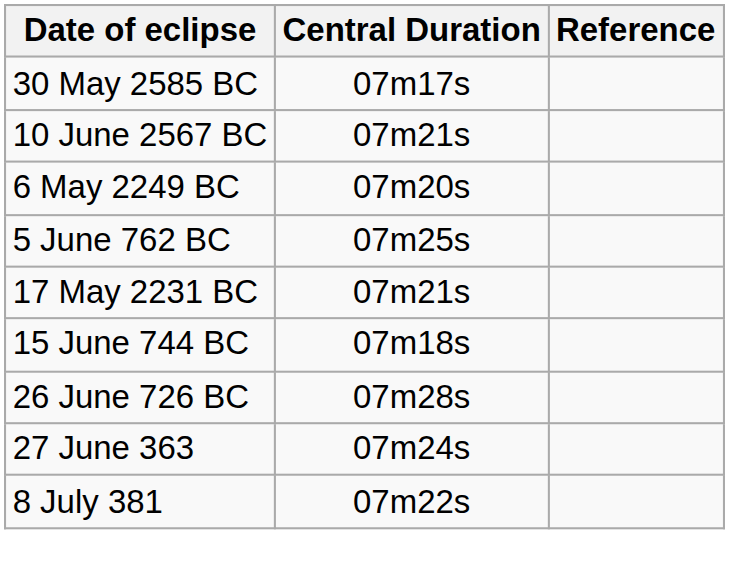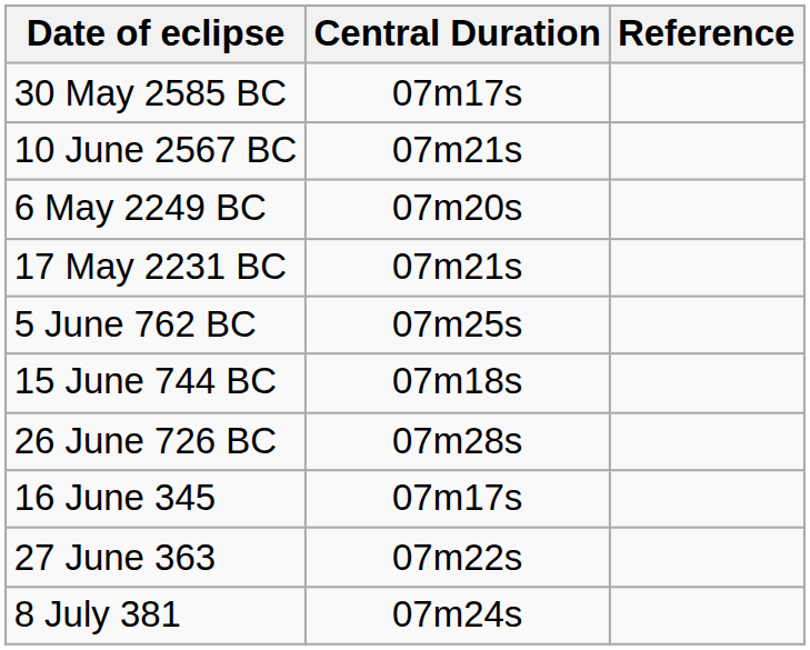rows swapped: 17 May 2231 BC <-> 5 June 762 BC
+ row: 16 June 345 | 07m17s
27 June 363 | Central Duration: 07m24s -> 07m22s
8 July 381 | Central Duration: 07m22s -> 07m24s
